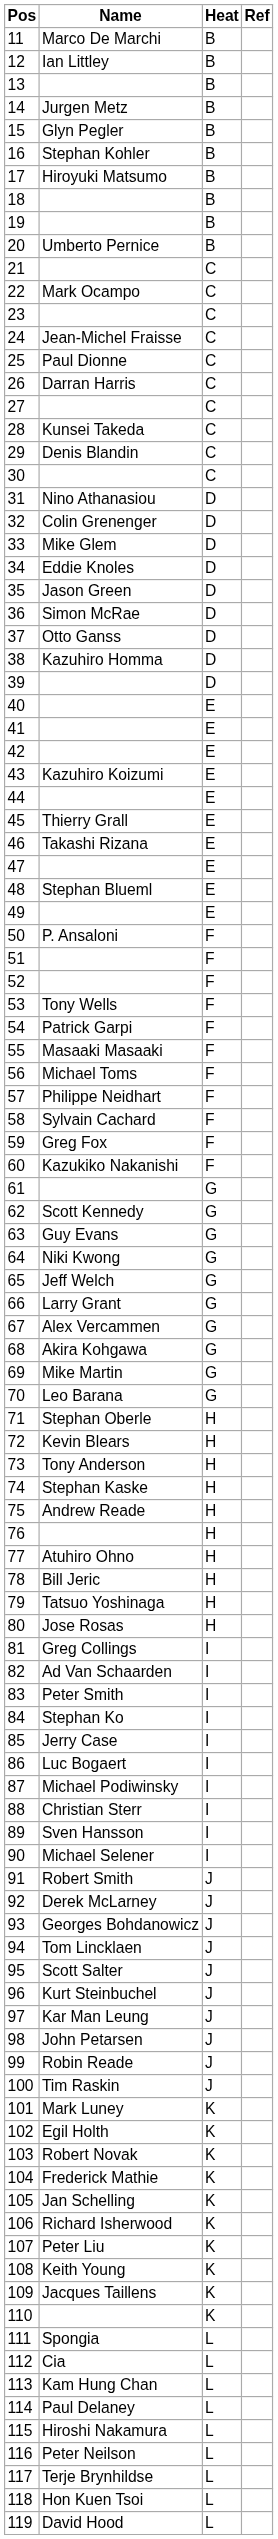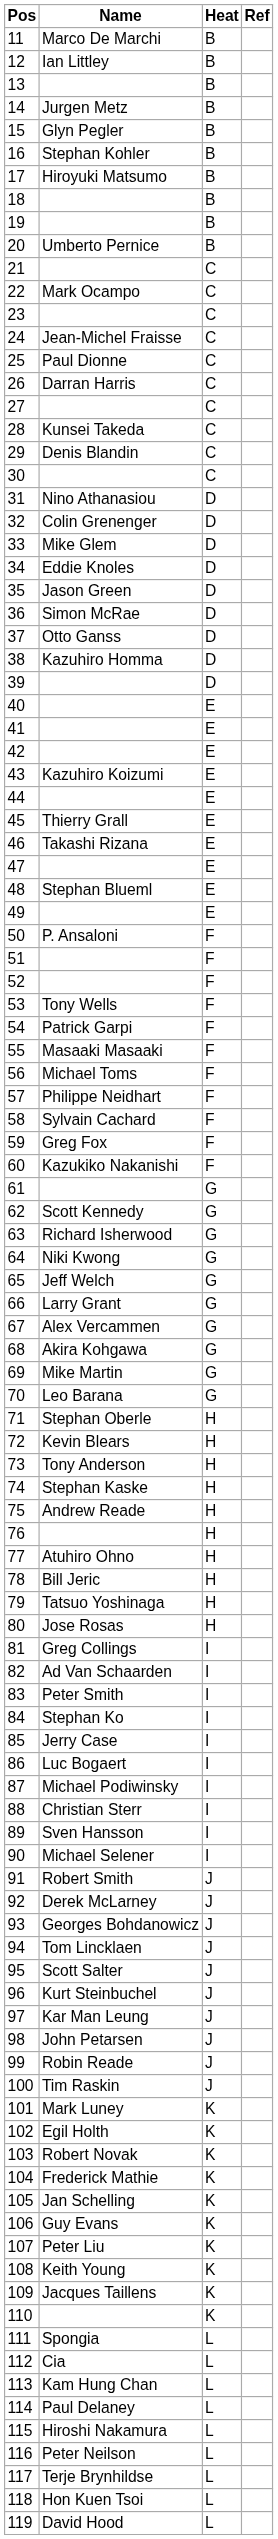63 | Name: Guy Evans -> Richard Isherwood
106 | Name: Richard Isherwood -> Guy Evans
